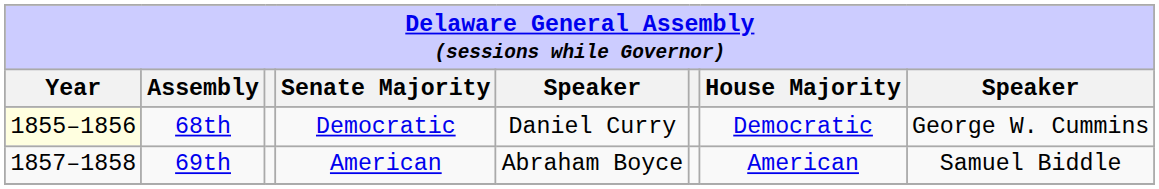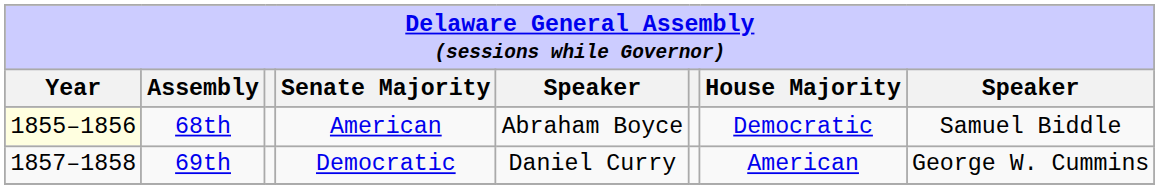68th | Senate Majority: Democratic -> American
68th | column 5: Daniel Curry -> Abraham Boyce
68th | column 8: George W. Cummins -> Samuel Biddle
69th | Senate Majority: American -> Democratic
69th | column 5: Abraham Boyce -> Daniel Curry
69th | column 8: Samuel Biddle -> George W. Cummins
